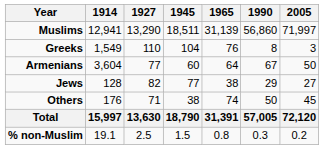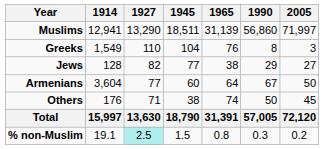rows swapped: Armenians <-> Jews
% non-Muslim | 1927: no background -> paleturquoise background
